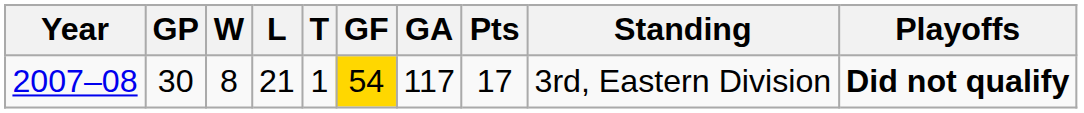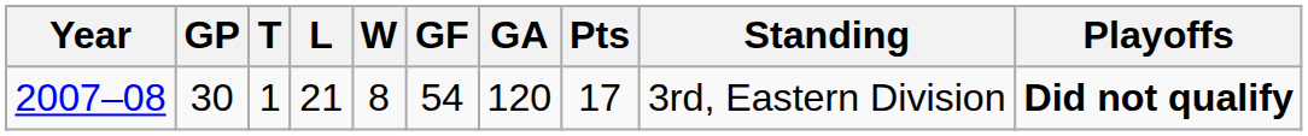columns swapped: W <-> T
2007–08 | GF: gold background -> no background
2007–08 | GA: 117 -> 120
